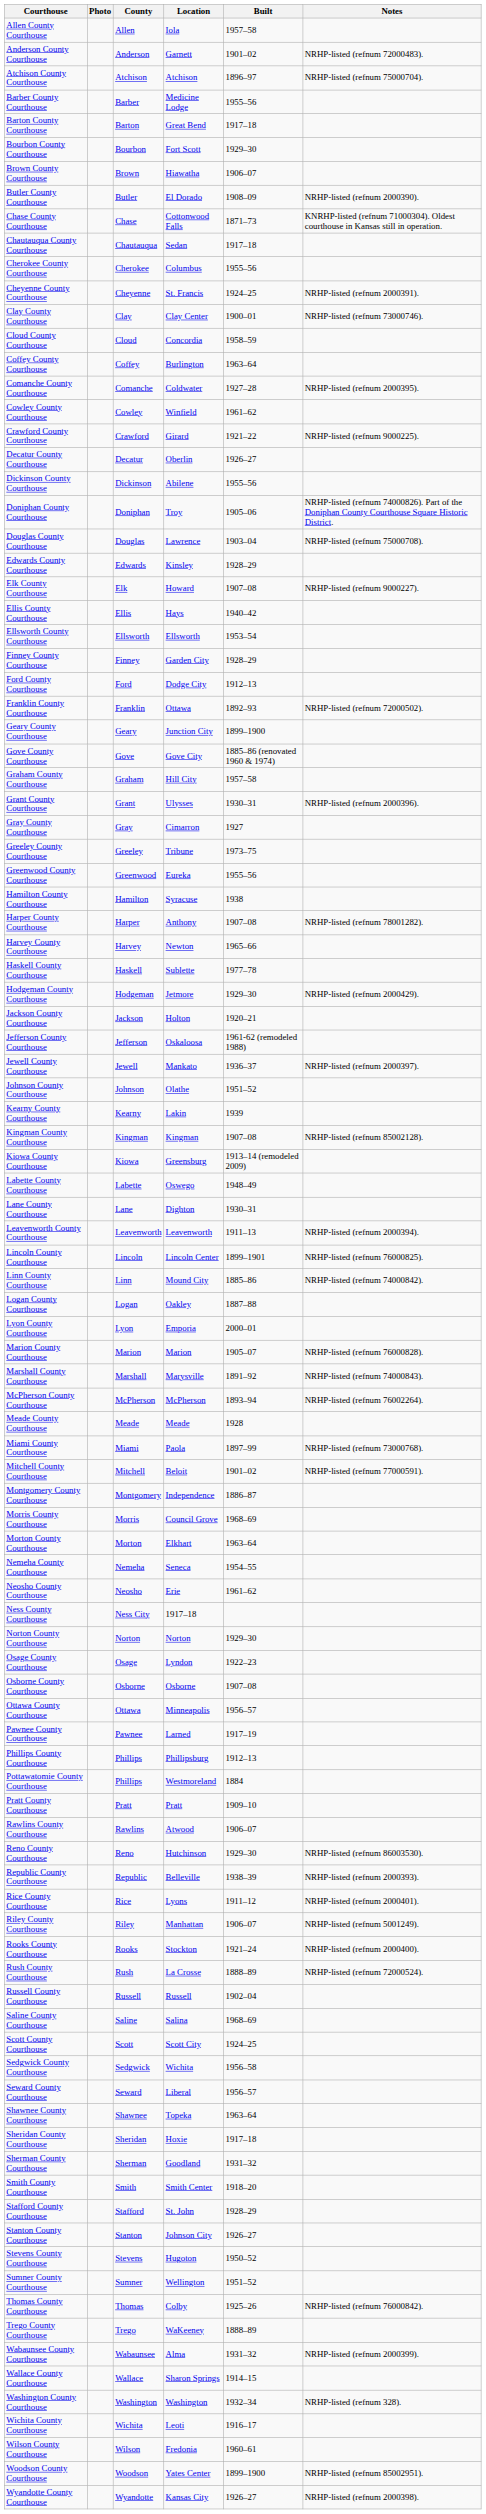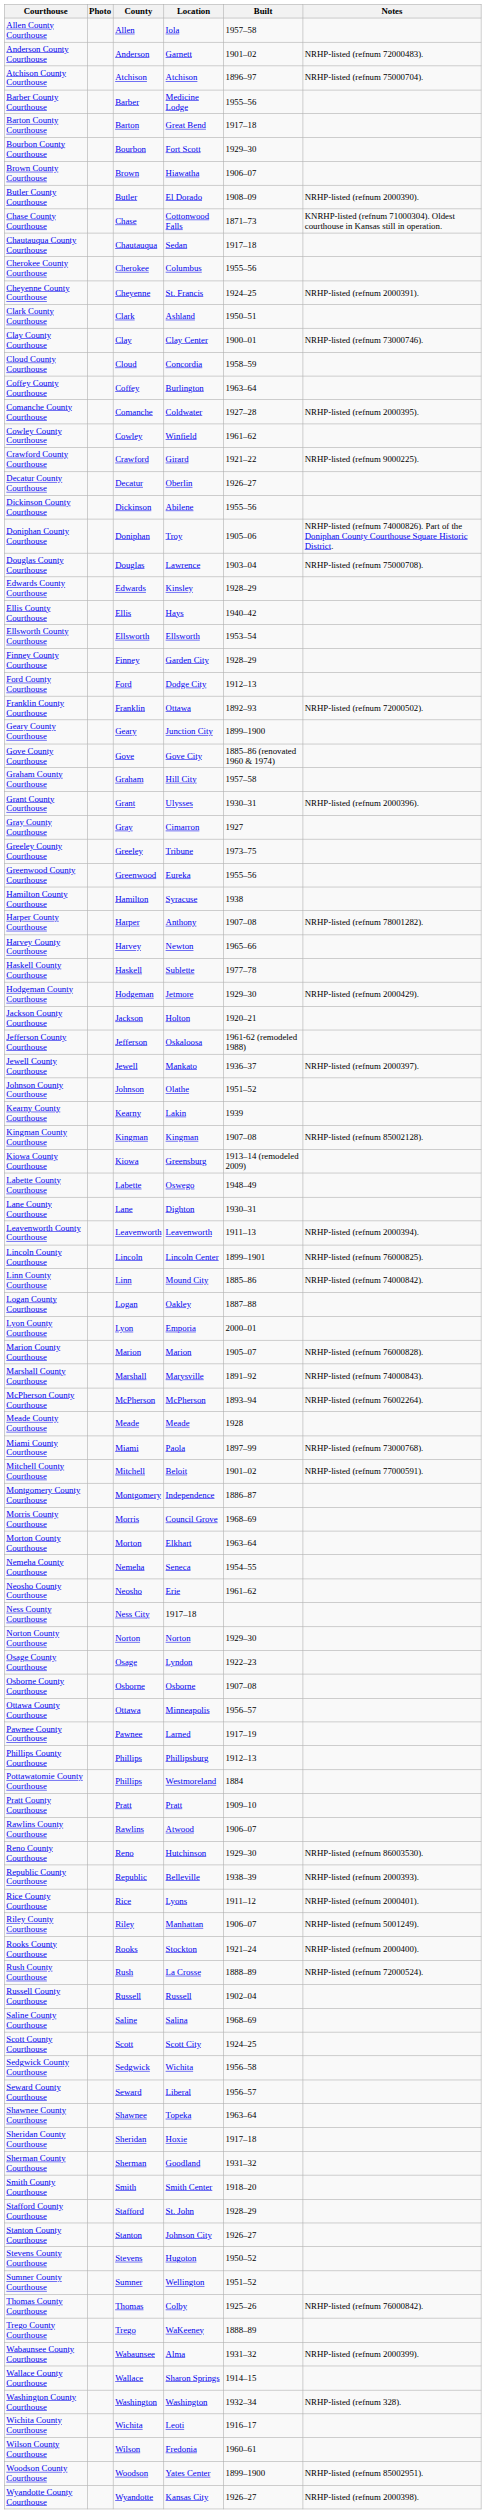+ row: Clark County Courthouse | Clark | Ashland | 1950–51
- row: Elk County Courthouse | Elk | Howard | 1907–08 | NRHP-listed (refnum 9000227).
